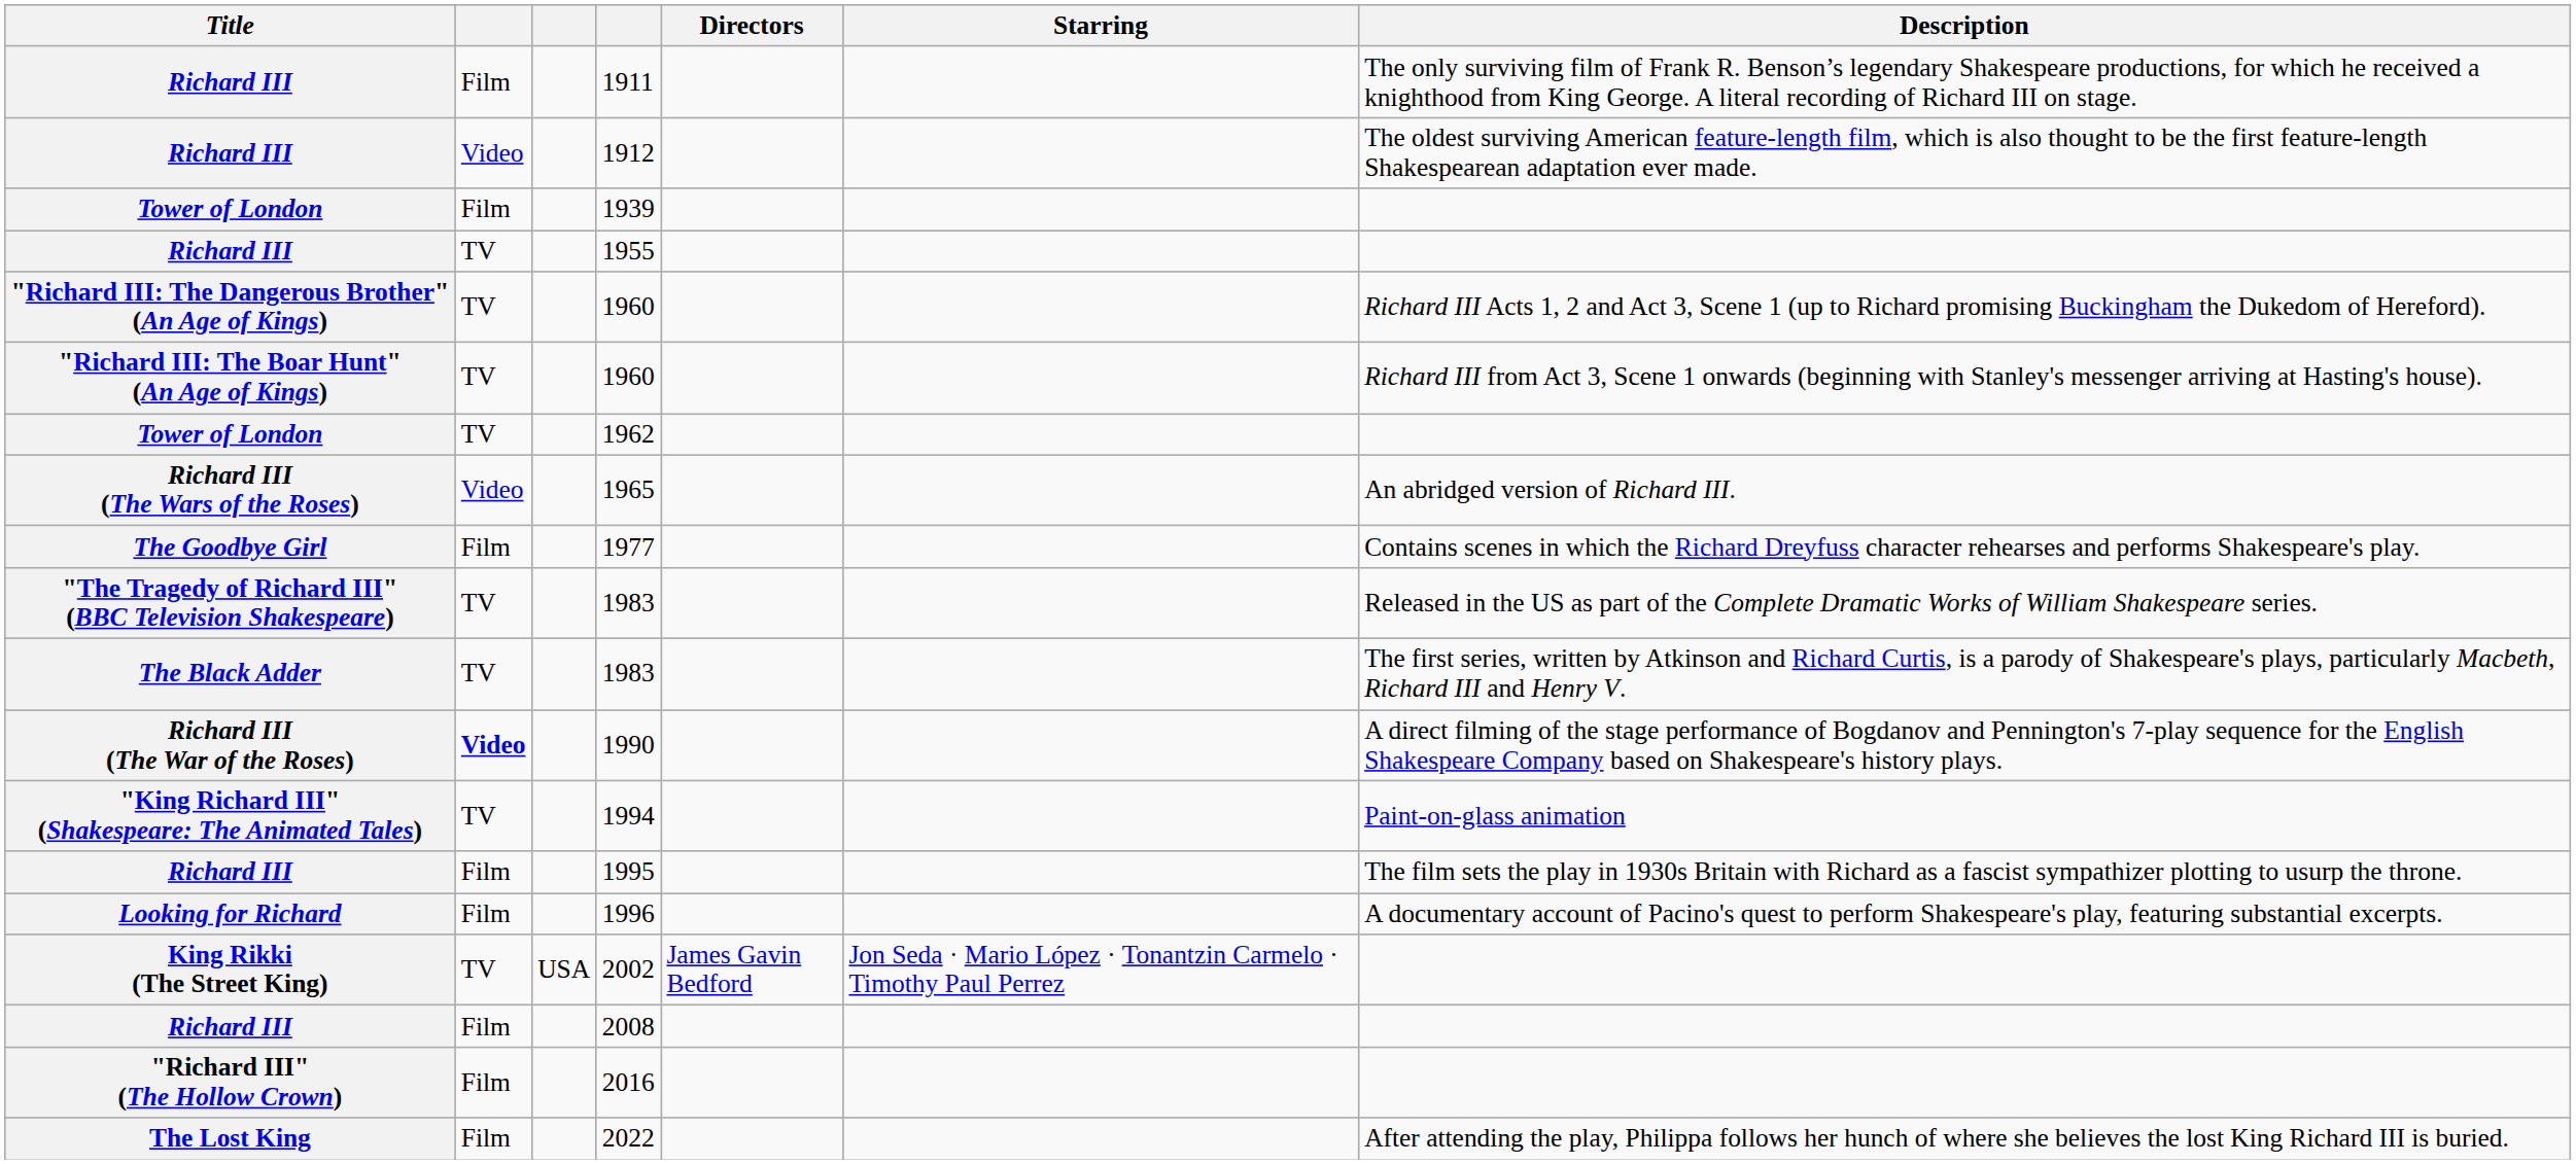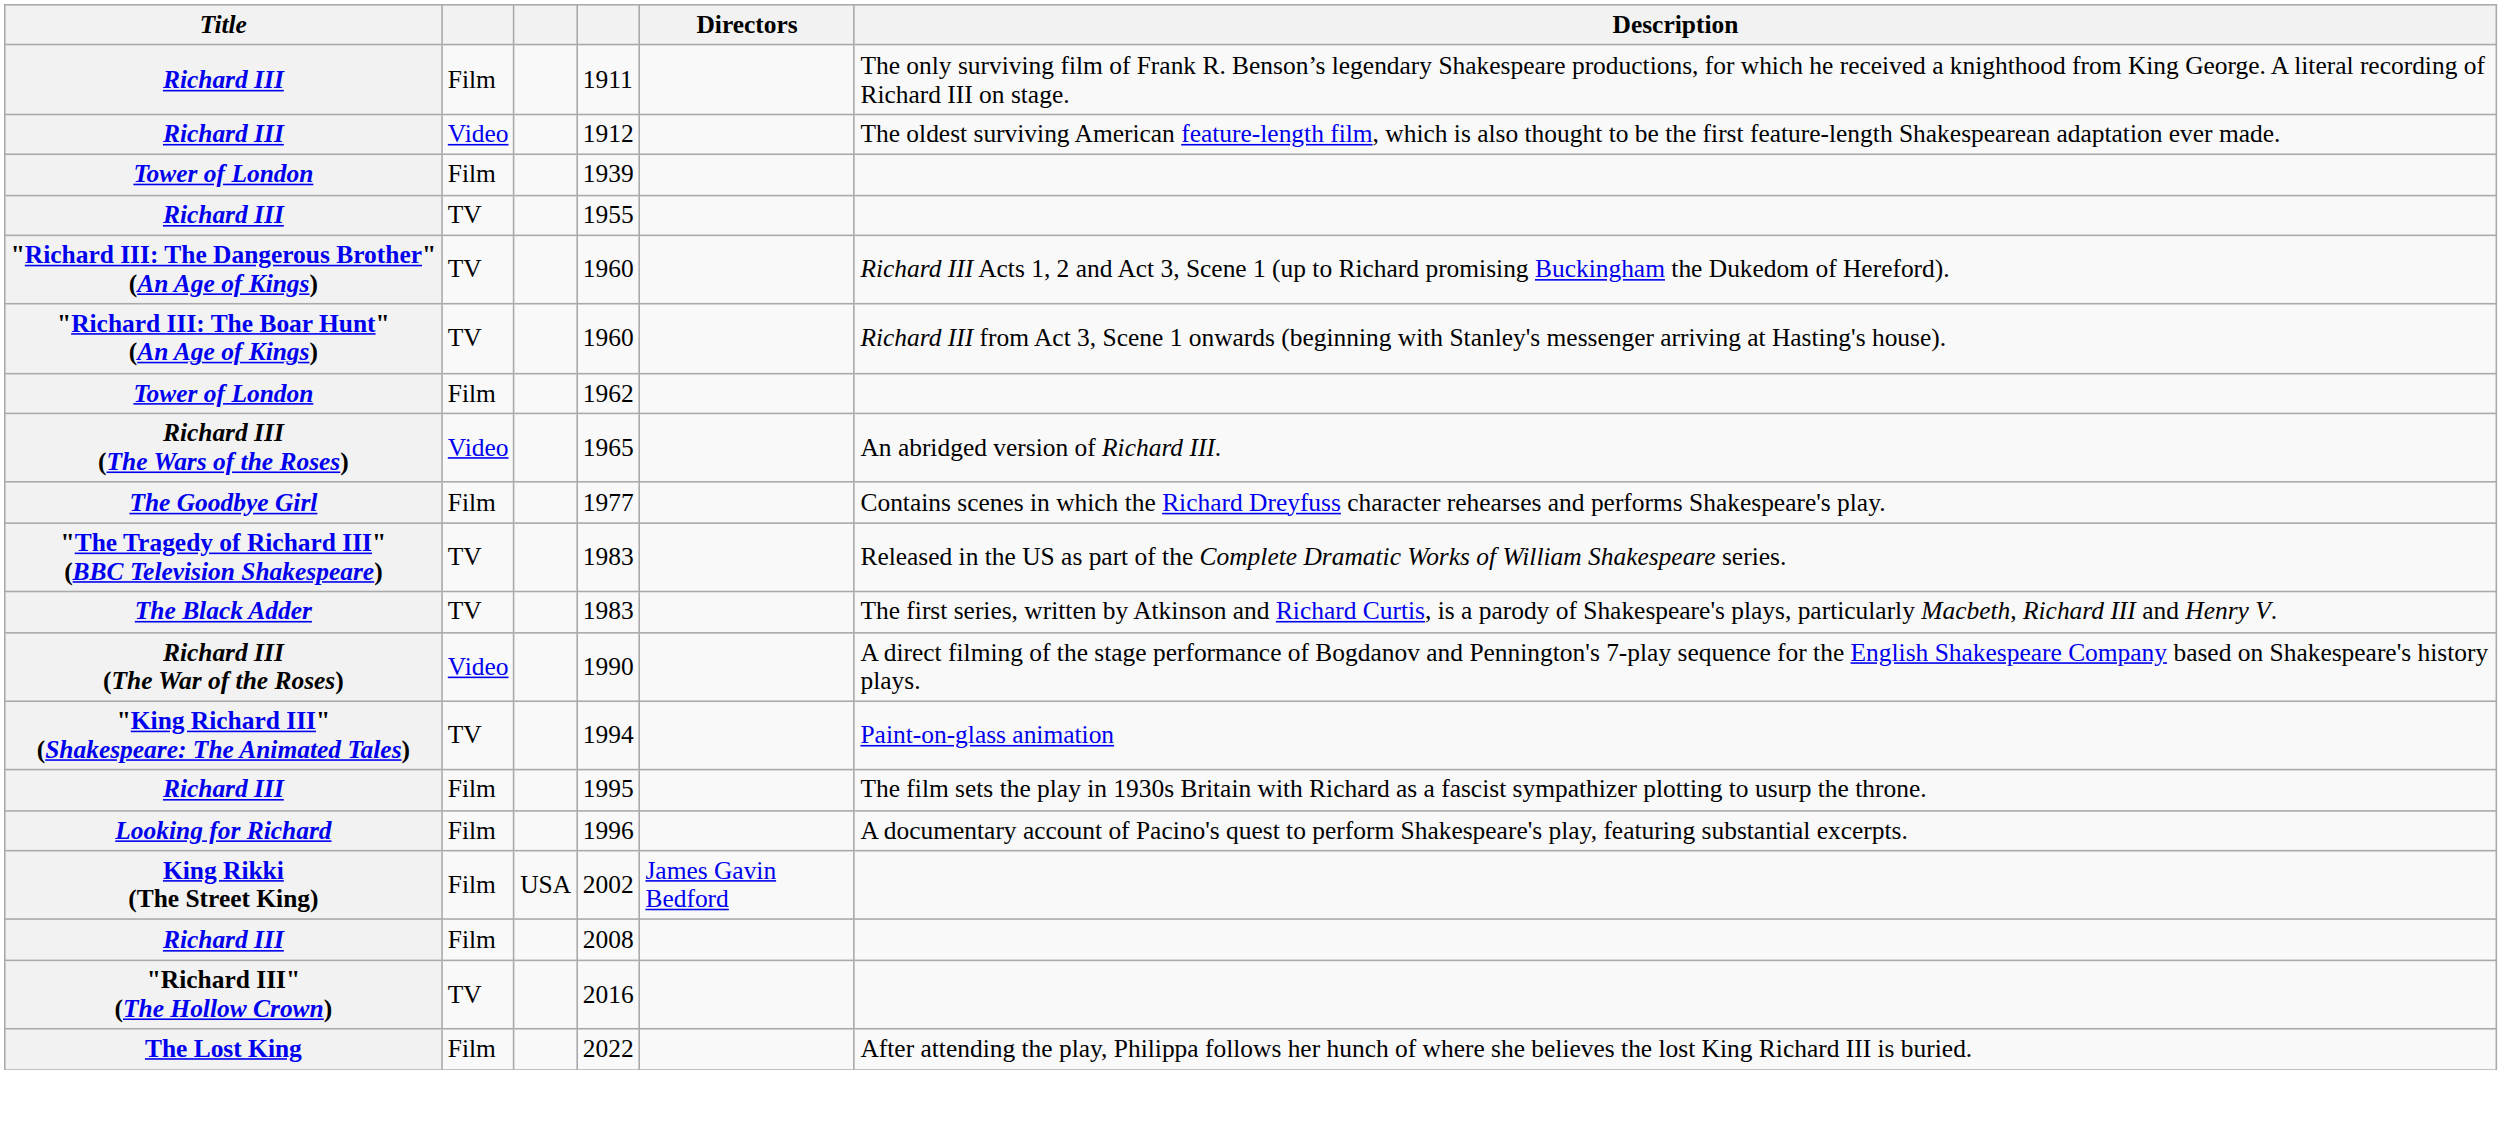- column: Starring | Jon Seda · Mario López · Tonantzin Carmelo · Timothy Paul Perrez
1962 | column 2: TV -> Film
1990 | column 2: bold -> normal
2002 | column 2: TV -> Film
2016 | column 2: Film -> TV
